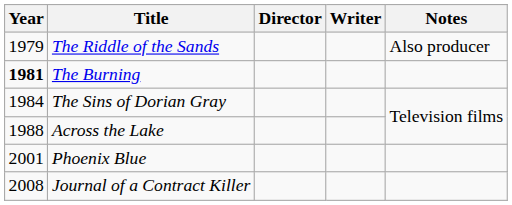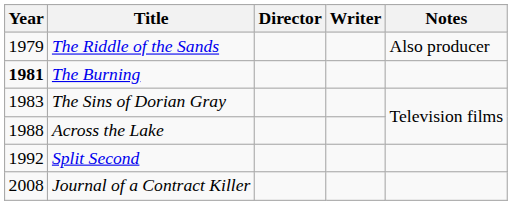The Sins of Dorian Gray | Year: 1984 -> 1983
+ row: 1992 | Split Second
- row: 2001 | Phoenix Blue
